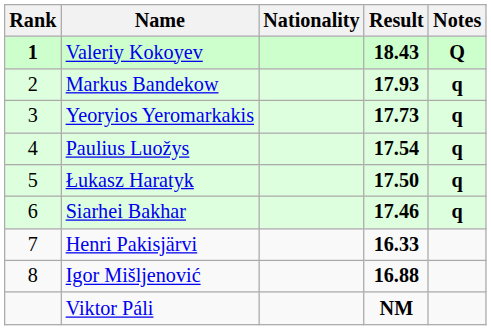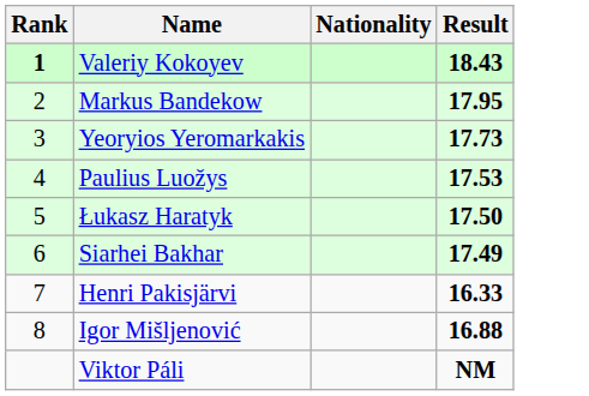- column: Notes | Q | q | q | q | q | q
Markus Bandekow | Result: 17.93 -> 17.95
Paulius Luožys | Result: 17.54 -> 17.53
Siarhei Bakhar | Result: 17.46 -> 17.49
